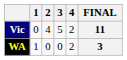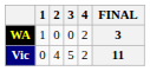rows swapped: WA <-> Vic
